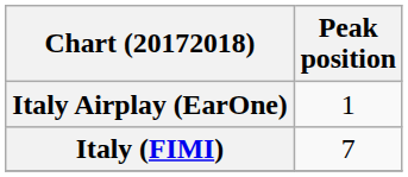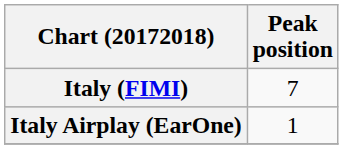rows swapped: Italy (FIMI) <-> Italy Airplay (EarOne)
